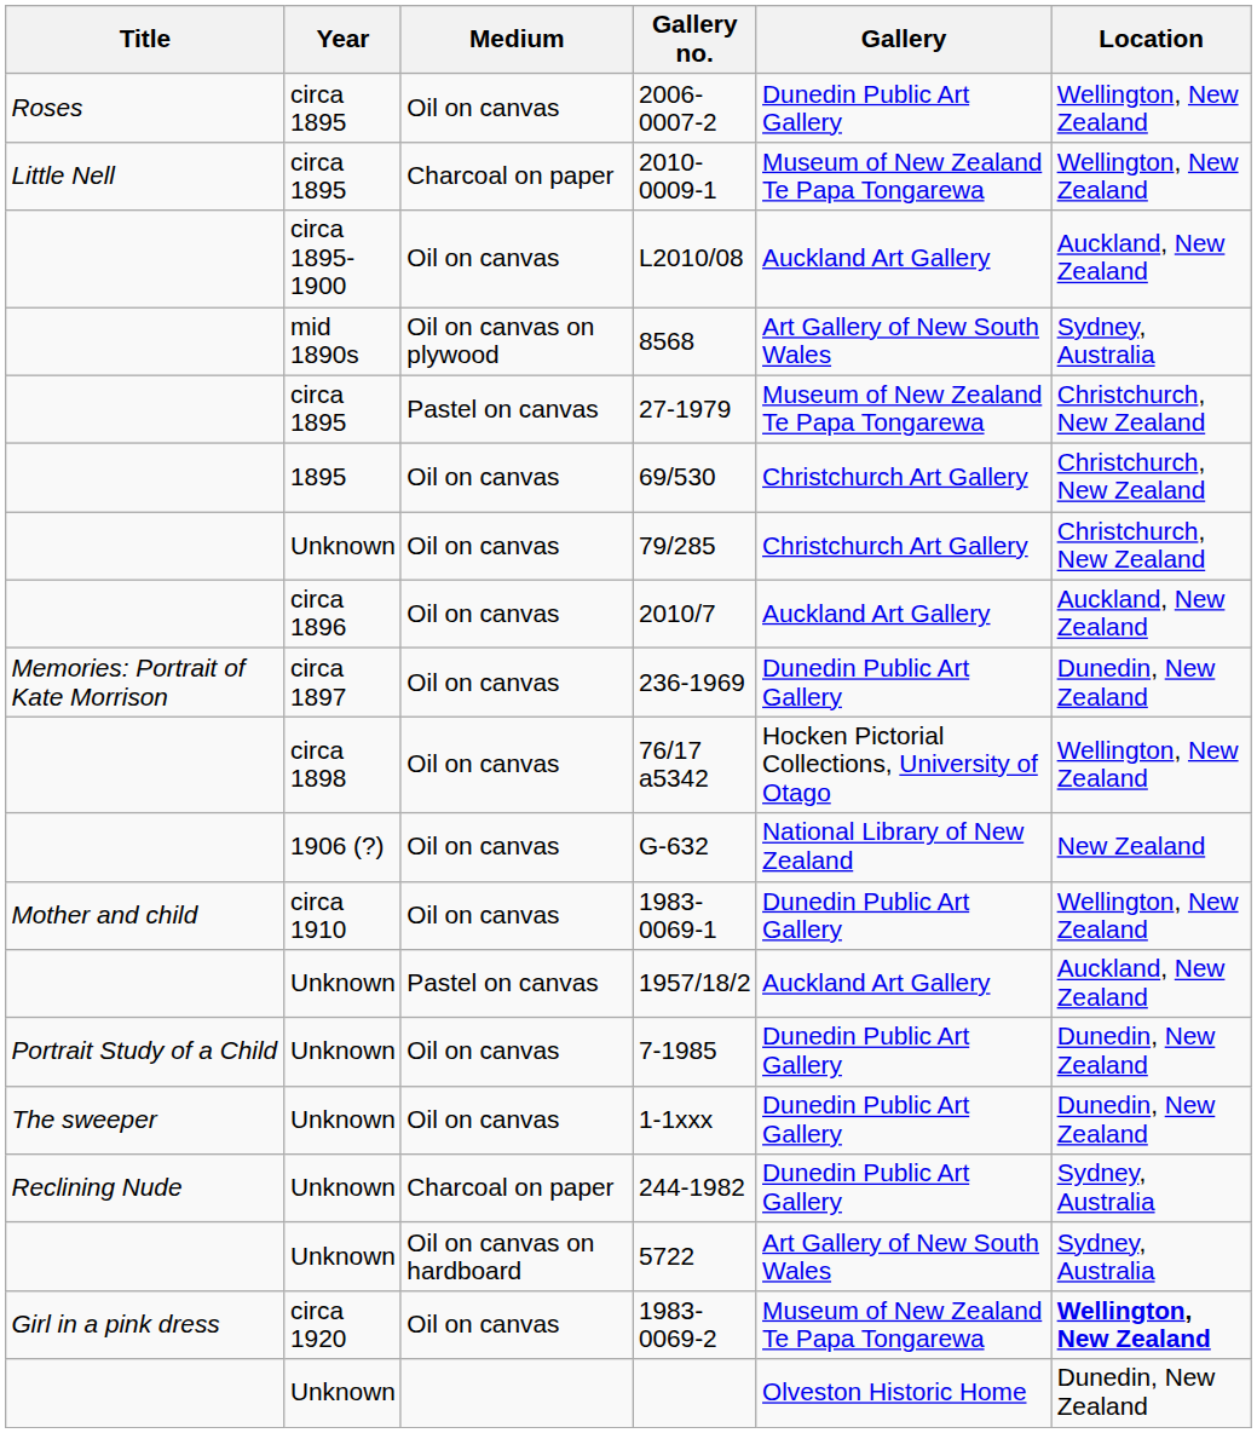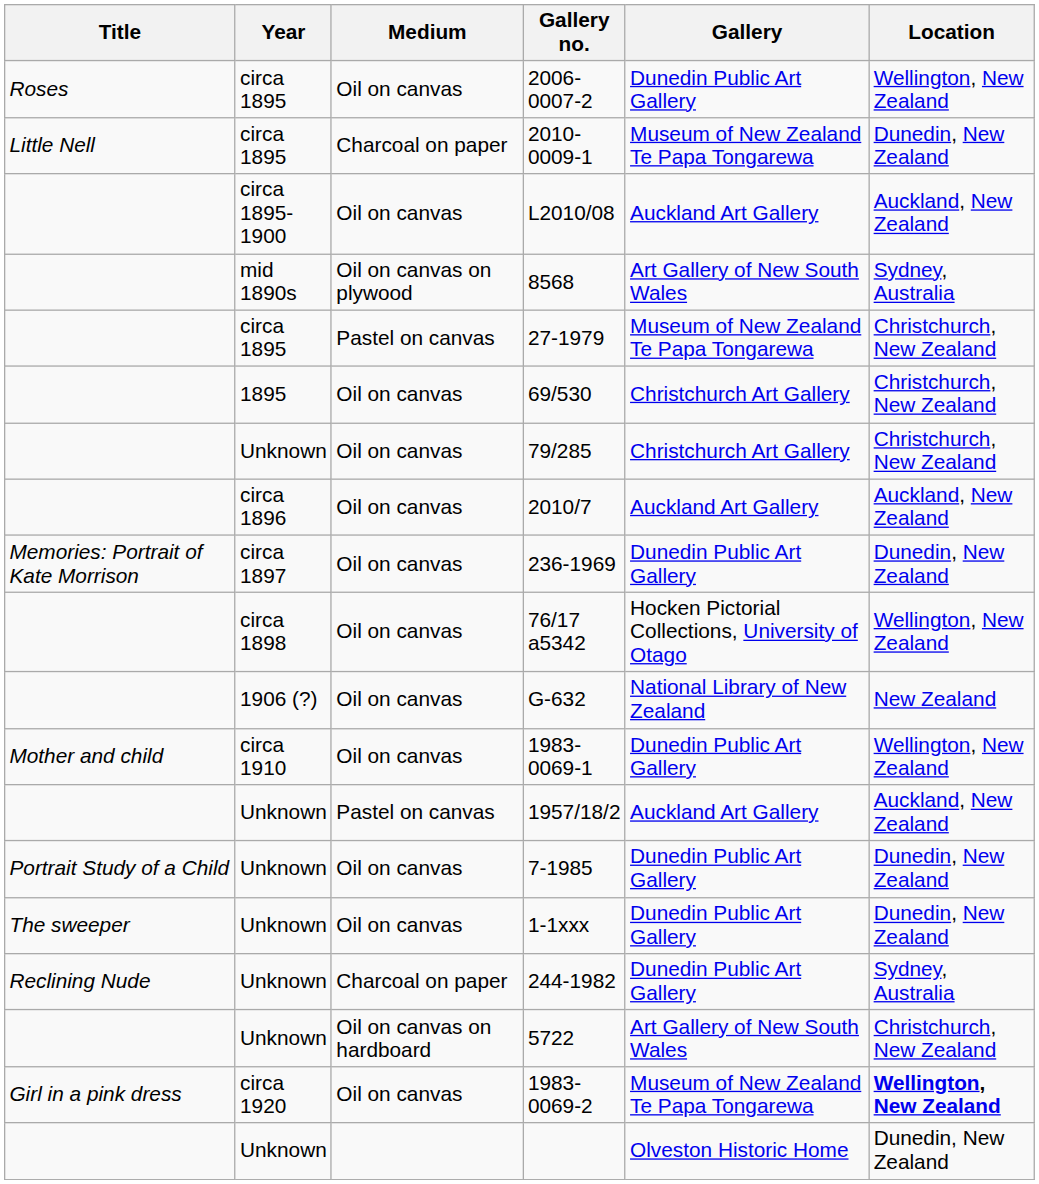2010-0009-1 | Location: Wellington, New Zealand -> Dunedin, New Zealand
5722 | Location: Sydney, Australia -> Christchurch, New Zealand
